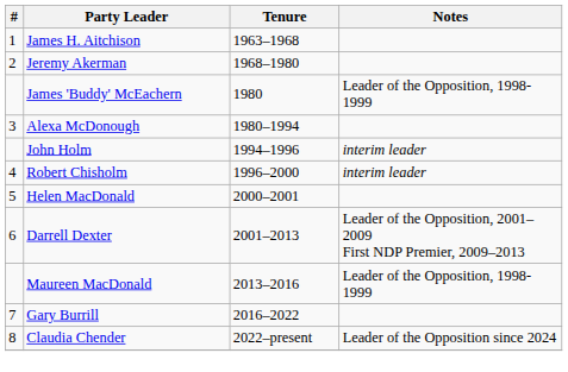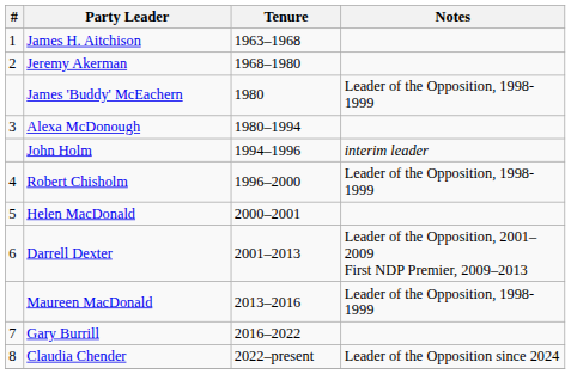Robert Chisholm | Notes: interim leader -> Leader of the Opposition, 1998-1999
